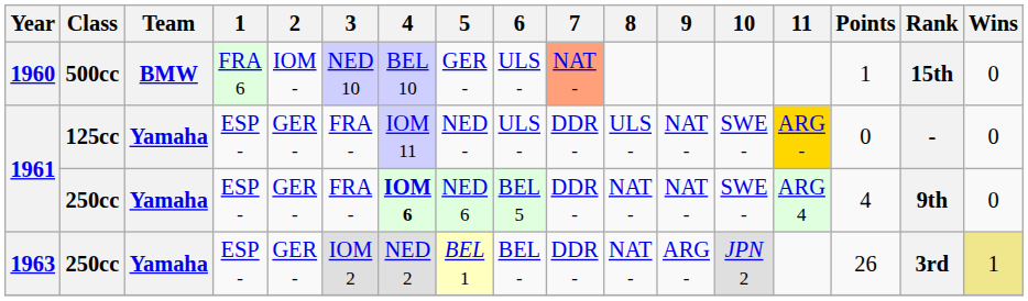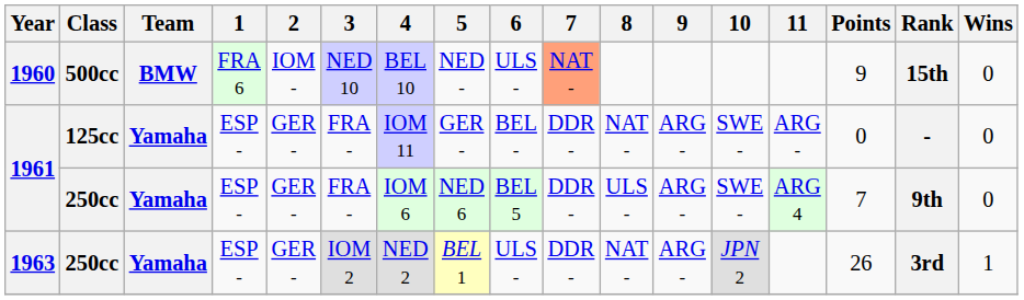1960 | 5: GER - -> NED -
1960 | Points: 1 -> 9
1961 / 125cc | 5: NED - -> GER -
1961 / 125cc | 6: ULS - -> BEL -
1961 / 125cc | 8: ULS - -> NAT -
1961 / 125cc | 9: NAT - -> ARG -
1961 / 125cc | 11: gold background -> no background
1961 / 250cc | 4: bold -> normal
1961 / 250cc | 8: NAT - -> ULS -
1961 / 250cc | 9: NAT - -> ARG -
1961 / 250cc | Points: 4 -> 7
1963 | 6: BEL - -> ULS -
1963 | Wins: khaki background -> no background
